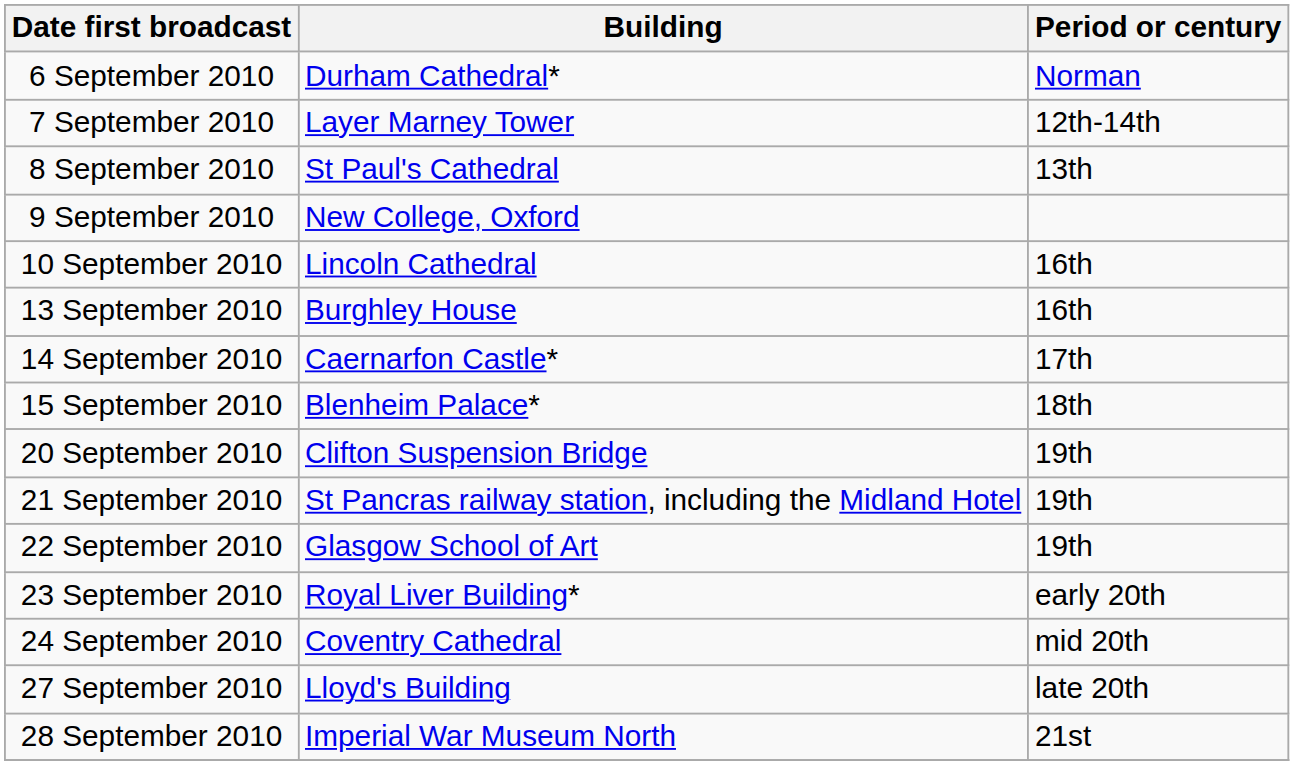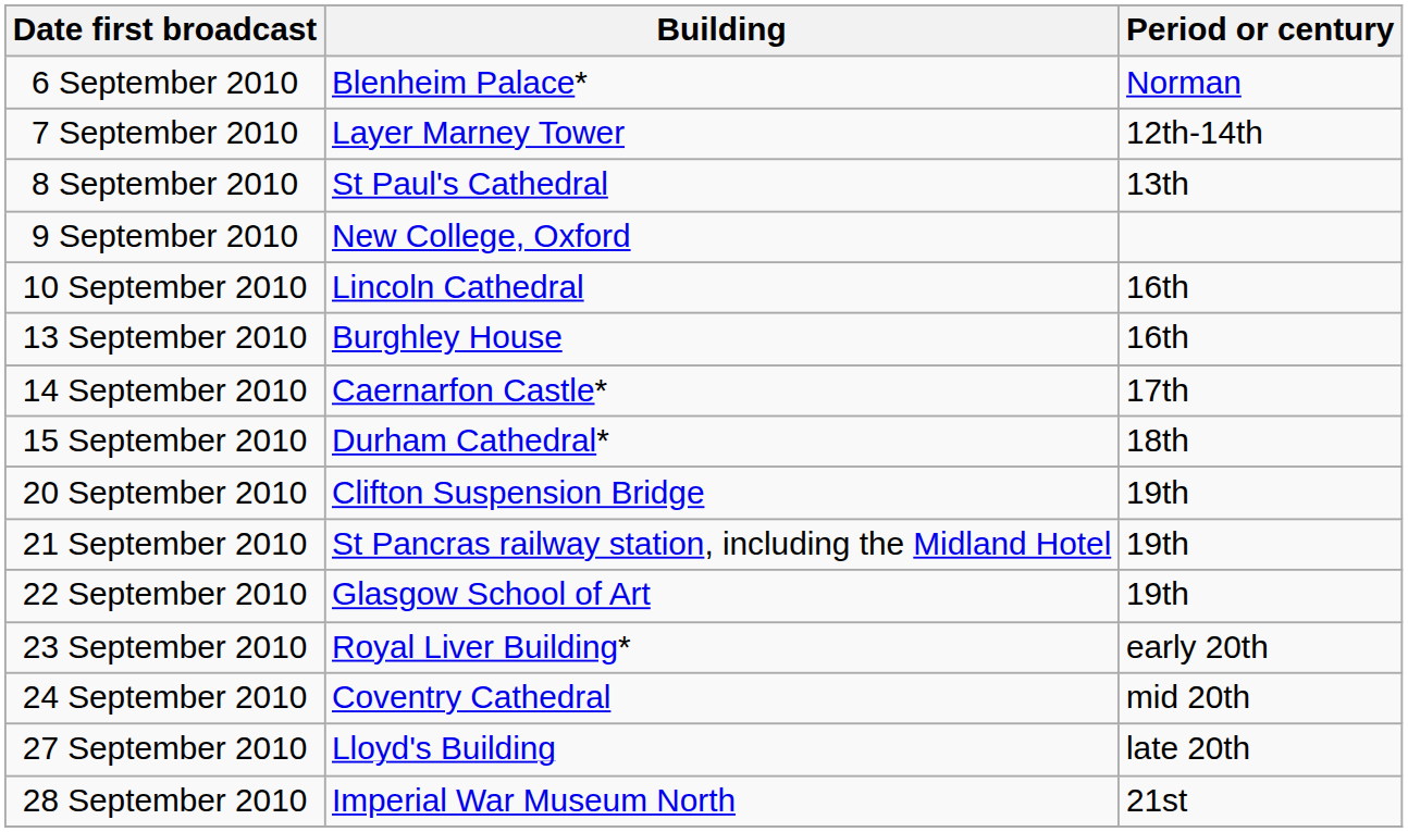6 September 2010 | Building: Durham Cathedral* -> Blenheim Palace*
15 September 2010 | Building: Blenheim Palace* -> Durham Cathedral*
